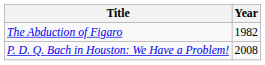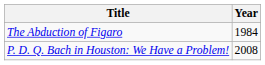The Abduction of Figaro | Year: 1982 -> 1984
